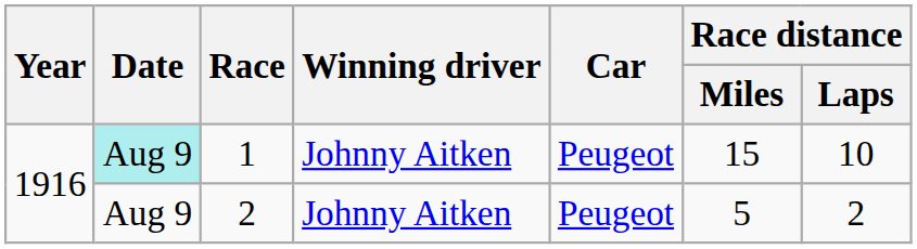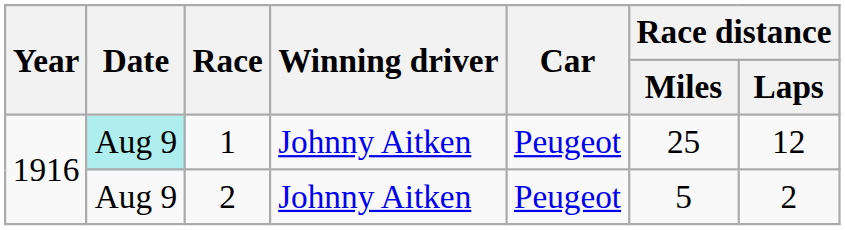1 | Race distance / Miles: 15 -> 25
1 | Race distance / Laps: 10 -> 12
